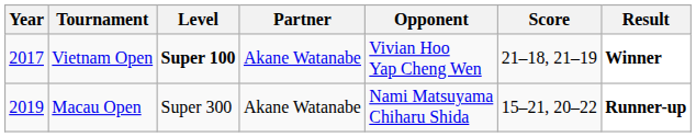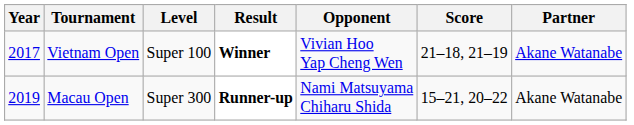columns swapped: Partner <-> Result
Vietnam Open | Level: bold -> normal
